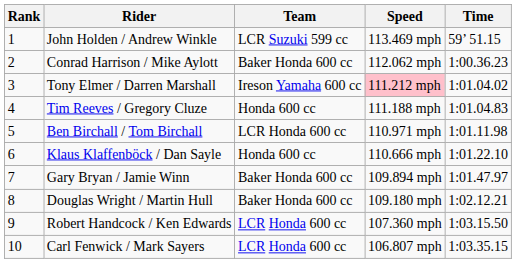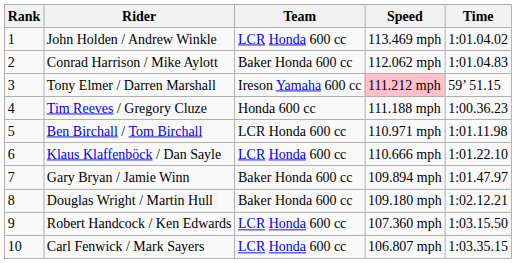John Holden / Andrew Winkle | Team: LCR Suzuki 599 cc -> LCR Honda 600 cc
John Holden / Andrew Winkle | Time: 59’ 51.15 -> 1:01.04.02
Conrad Harrison / Mike Aylott | Time: 1:00.36.23 -> 1:01.04.83
Tony Elmer / Darren Marshall | Time: 1:01.04.02 -> 59’ 51.15
Tim Reeves / Gregory Cluze | Time: 1:01.04.83 -> 1:00.36.23
Klaus Klaffenböck / Dan Sayle | Team: Honda 600 cc -> LCR Honda 600 cc
